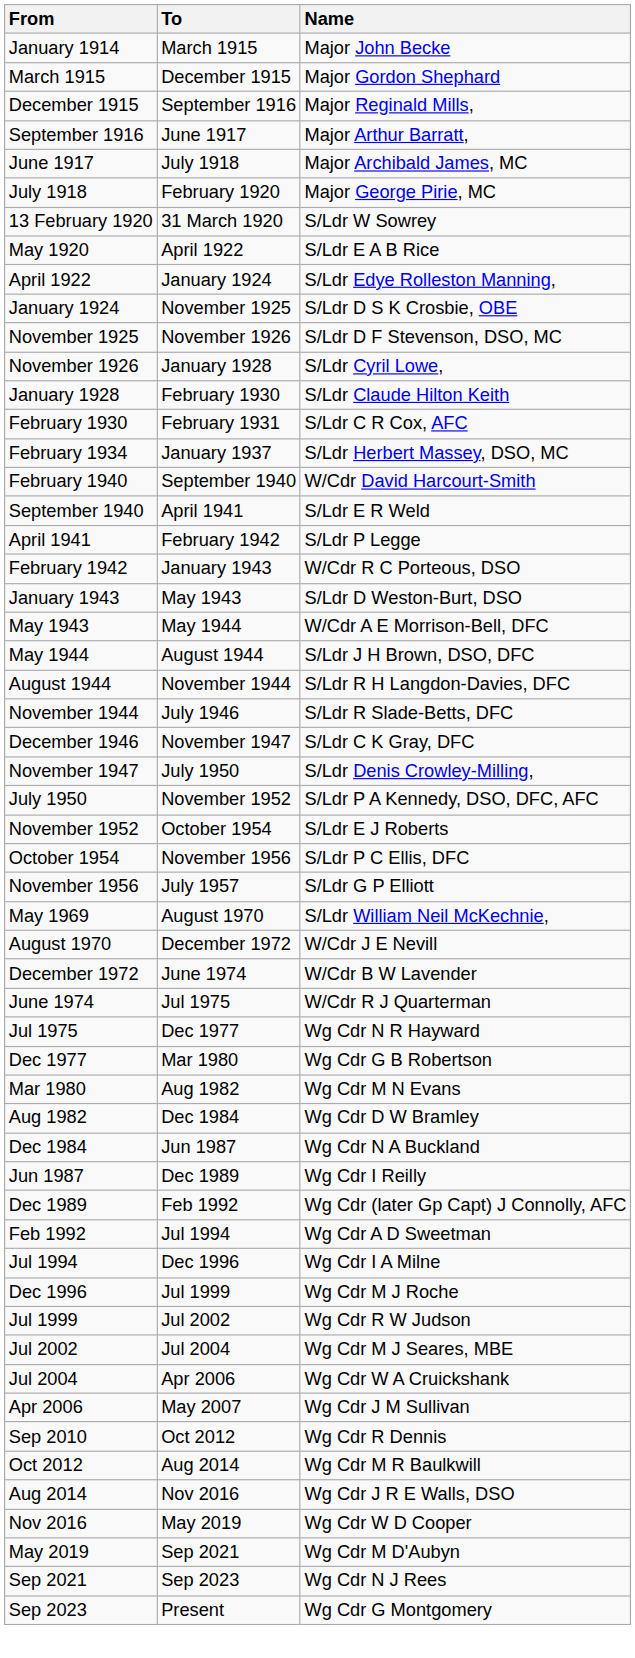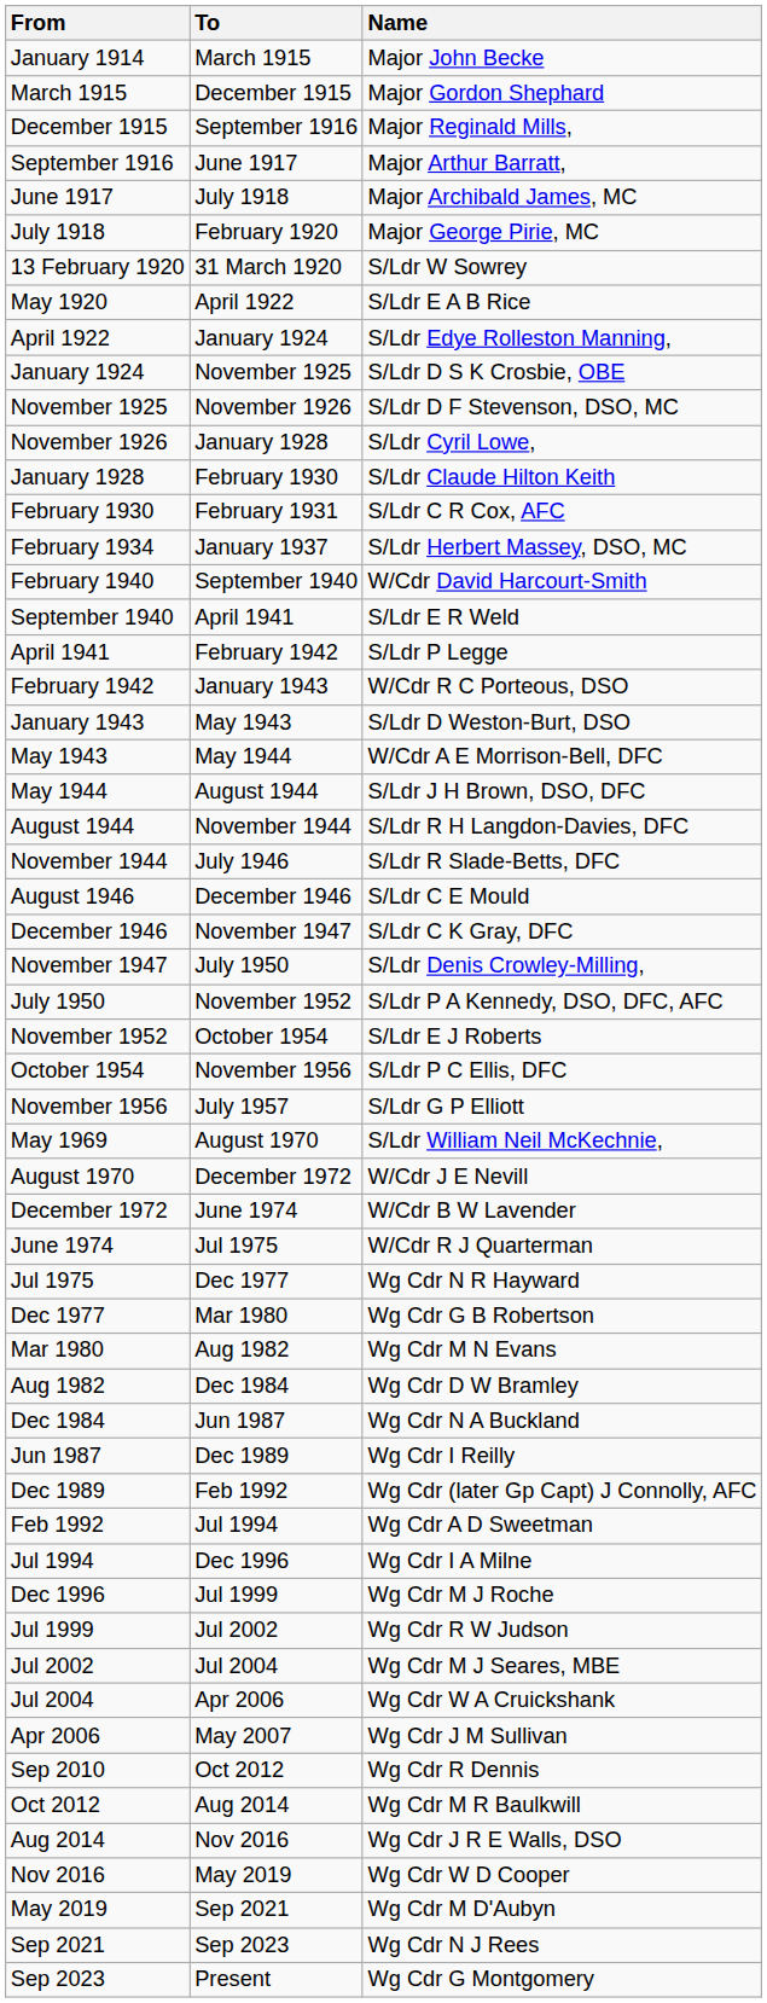+ row: August 1946 | December 1946 | S/Ldr C E Mould
